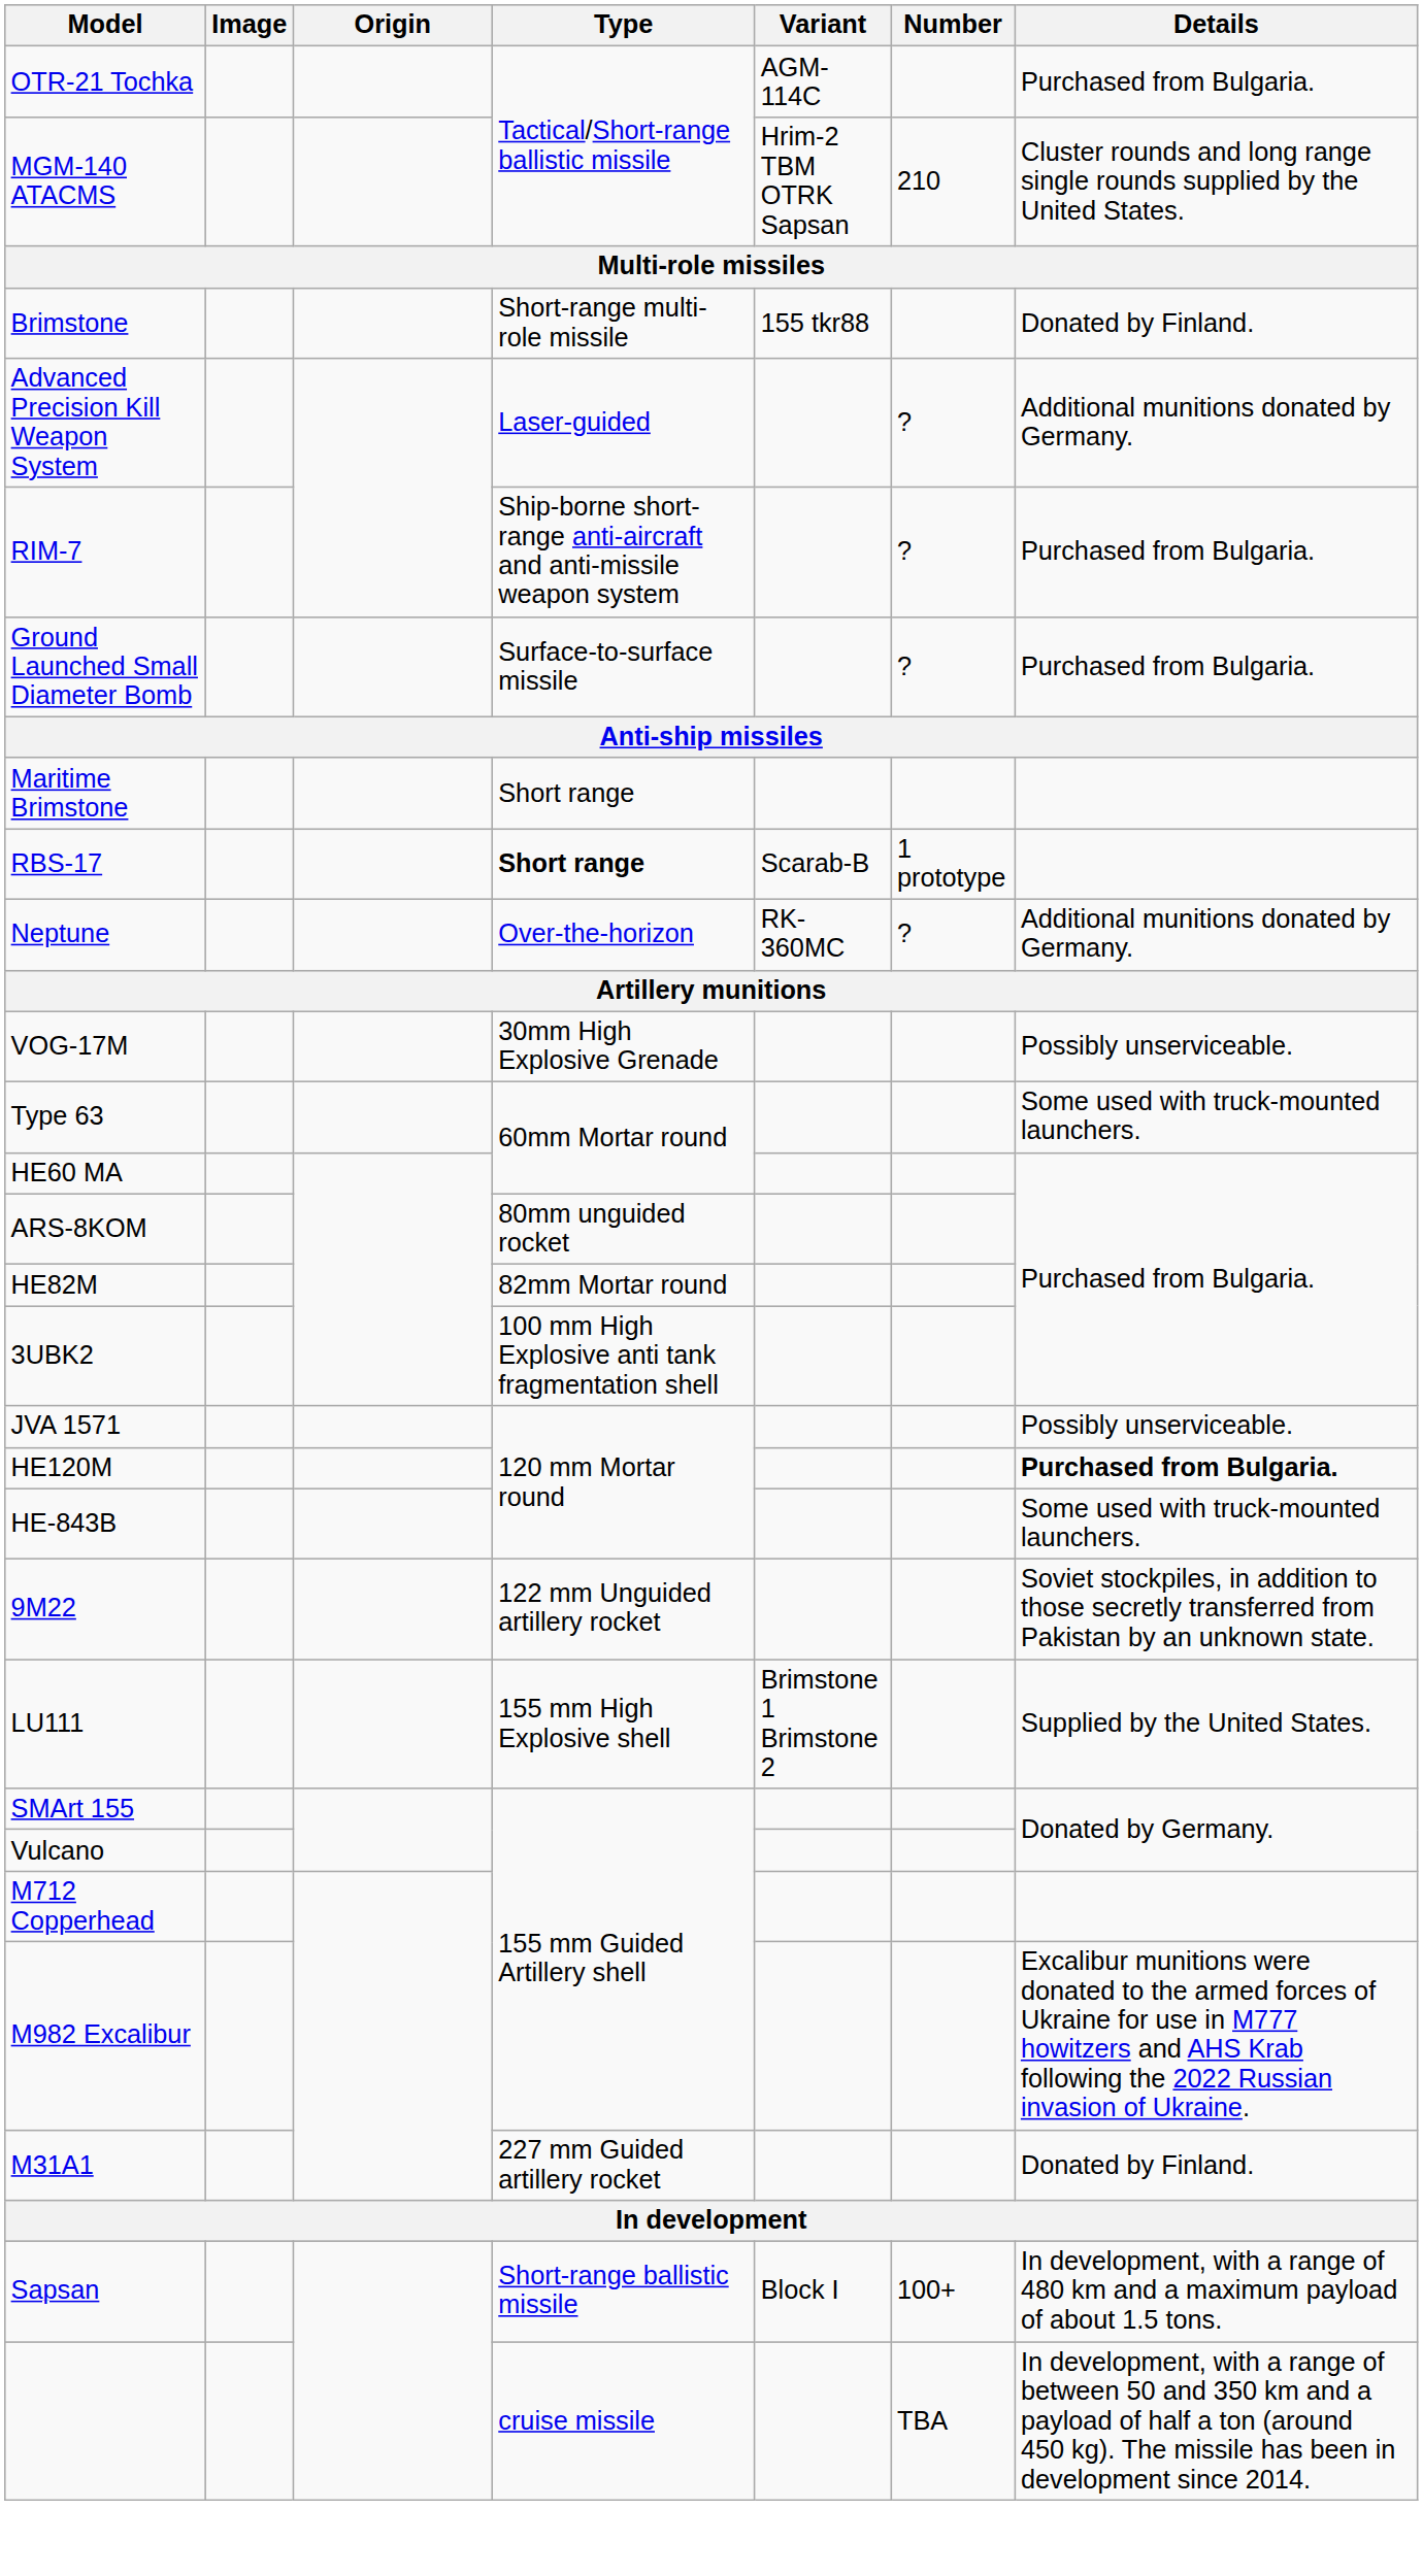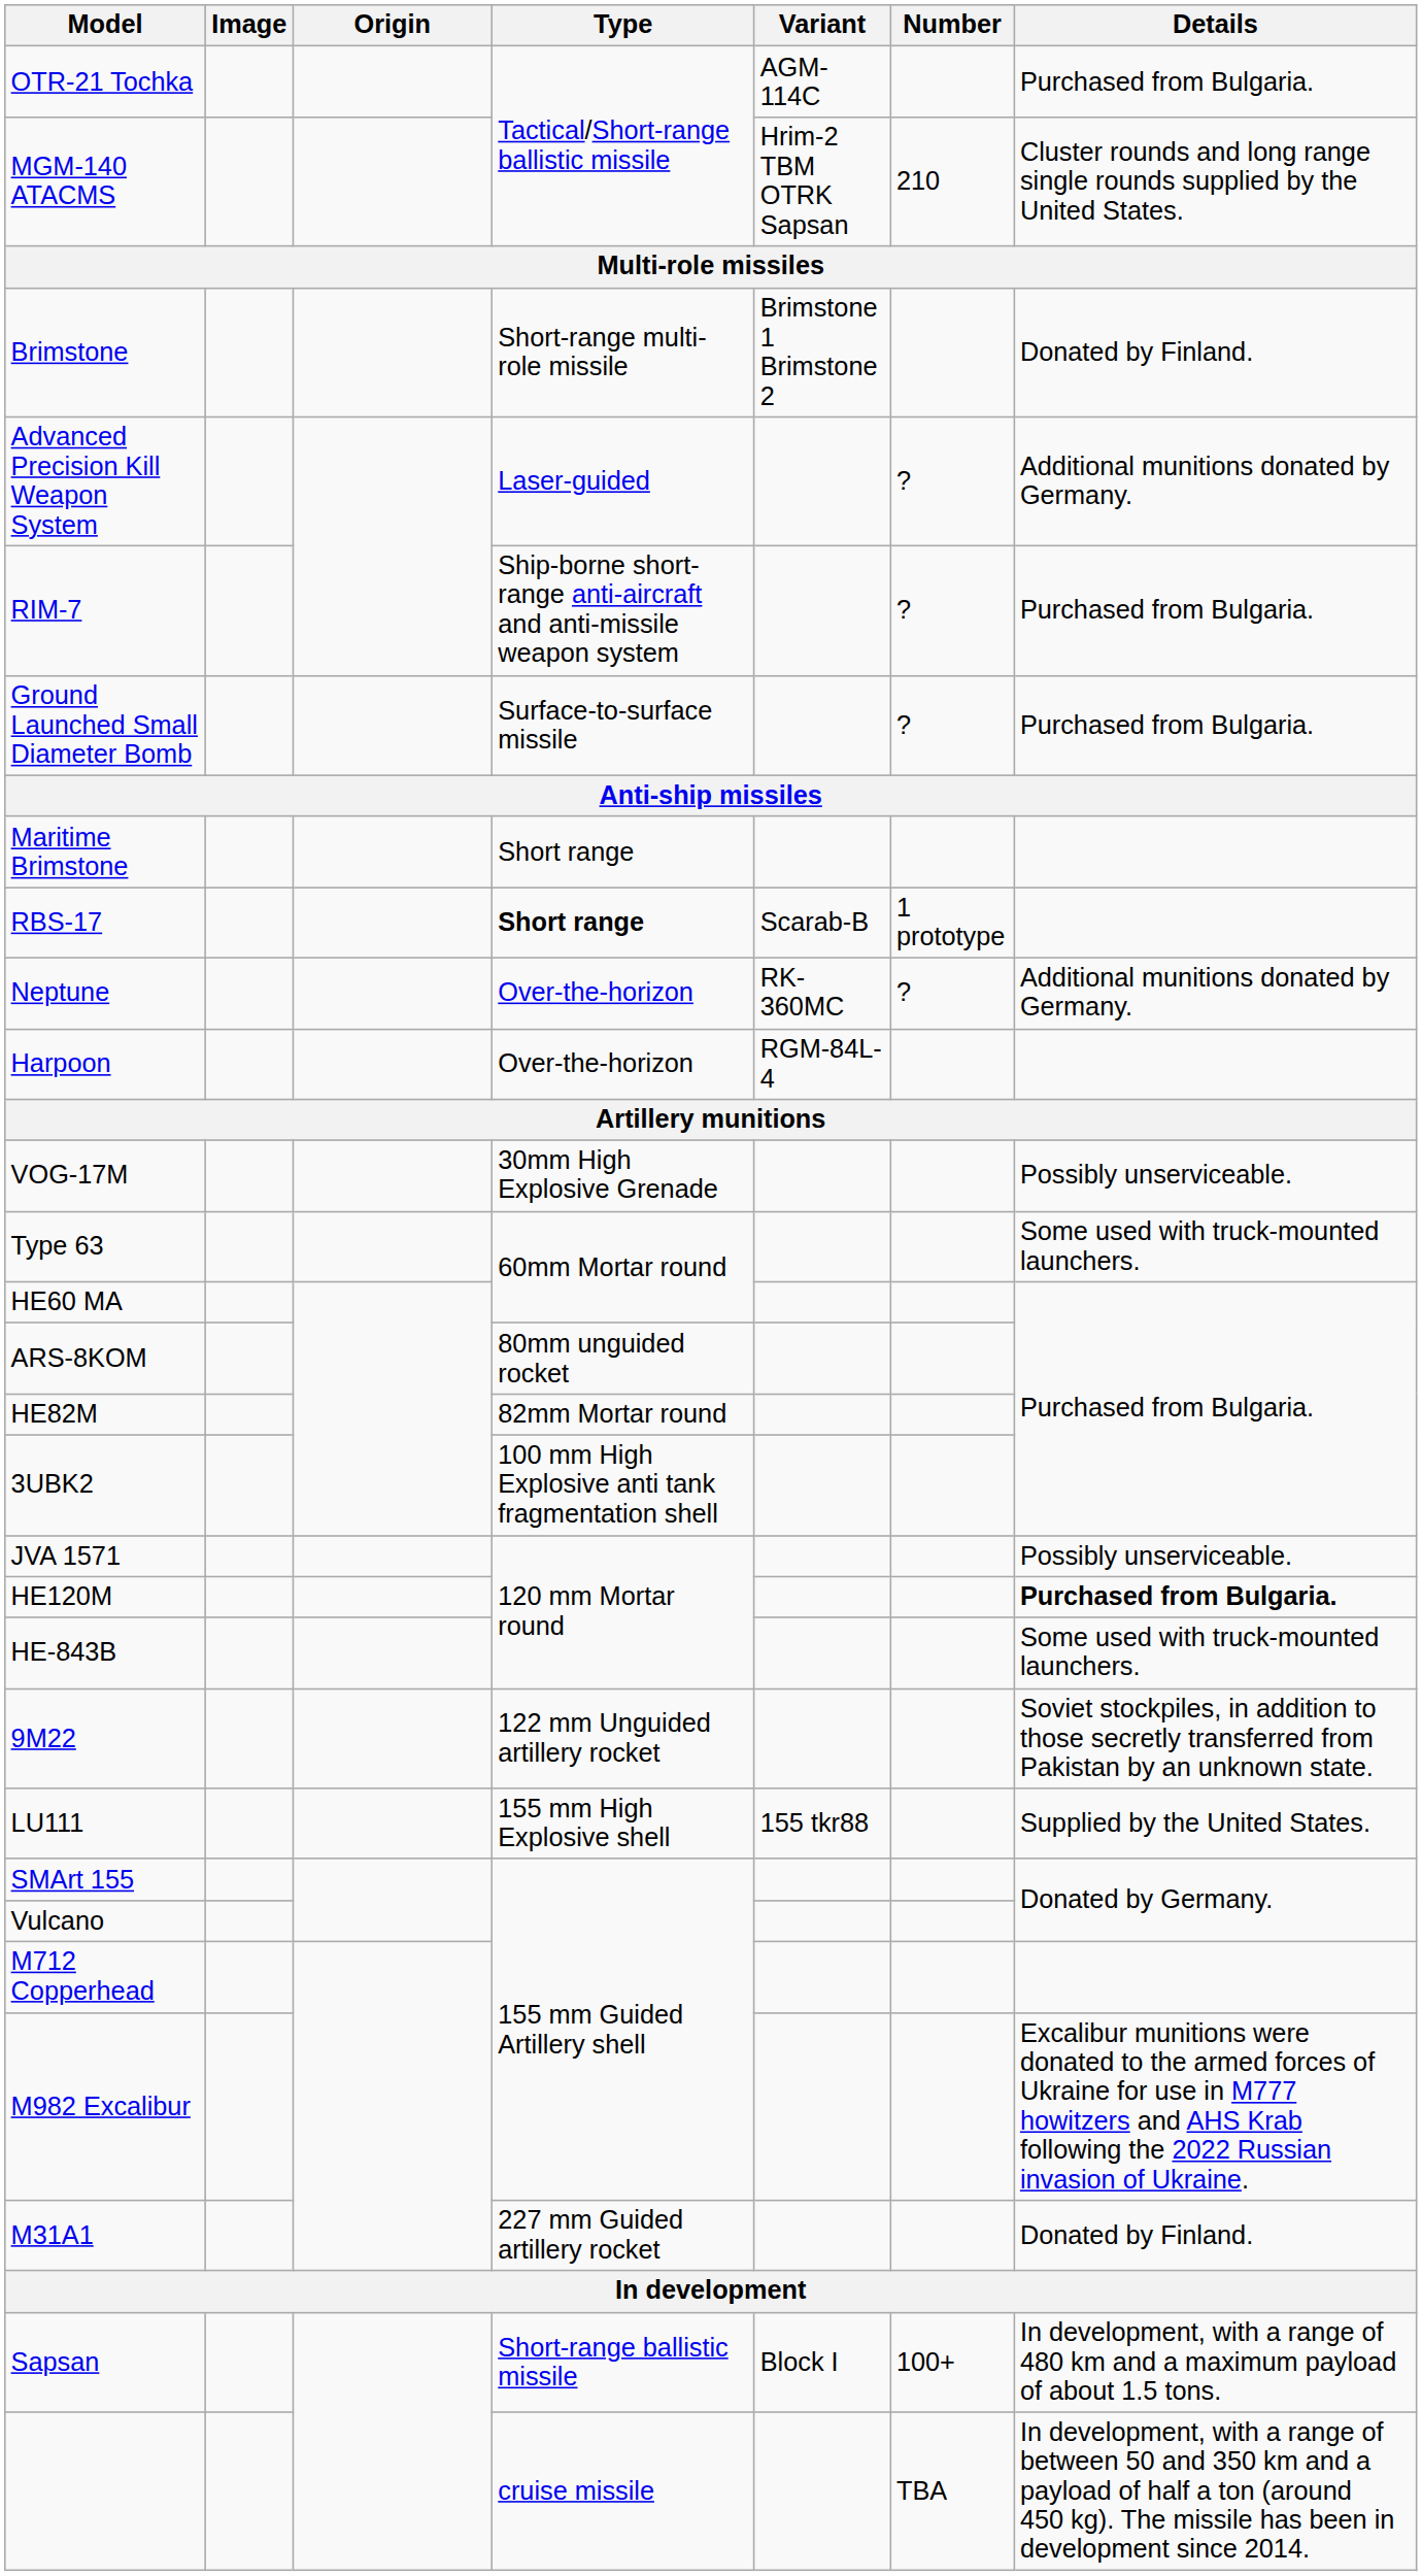Brimstone | Variant: 155 tkr88 -> Brimstone 1 Brimstone 2
+ row: Harpoon | Over-the-horizon | RGM-84L-4
LU111 | Variant: Brimstone 1 Brimstone 2 -> 155 tkr88
